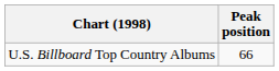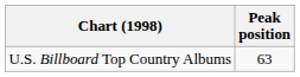U.S. Billboard Top Country Albums | Peak position: 66 -> 63
